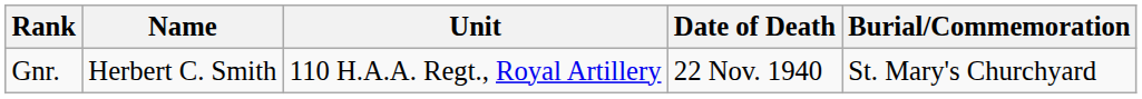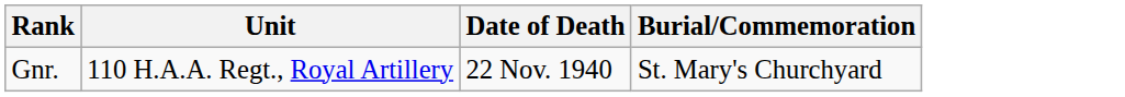- column: Name | Herbert C. Smith
